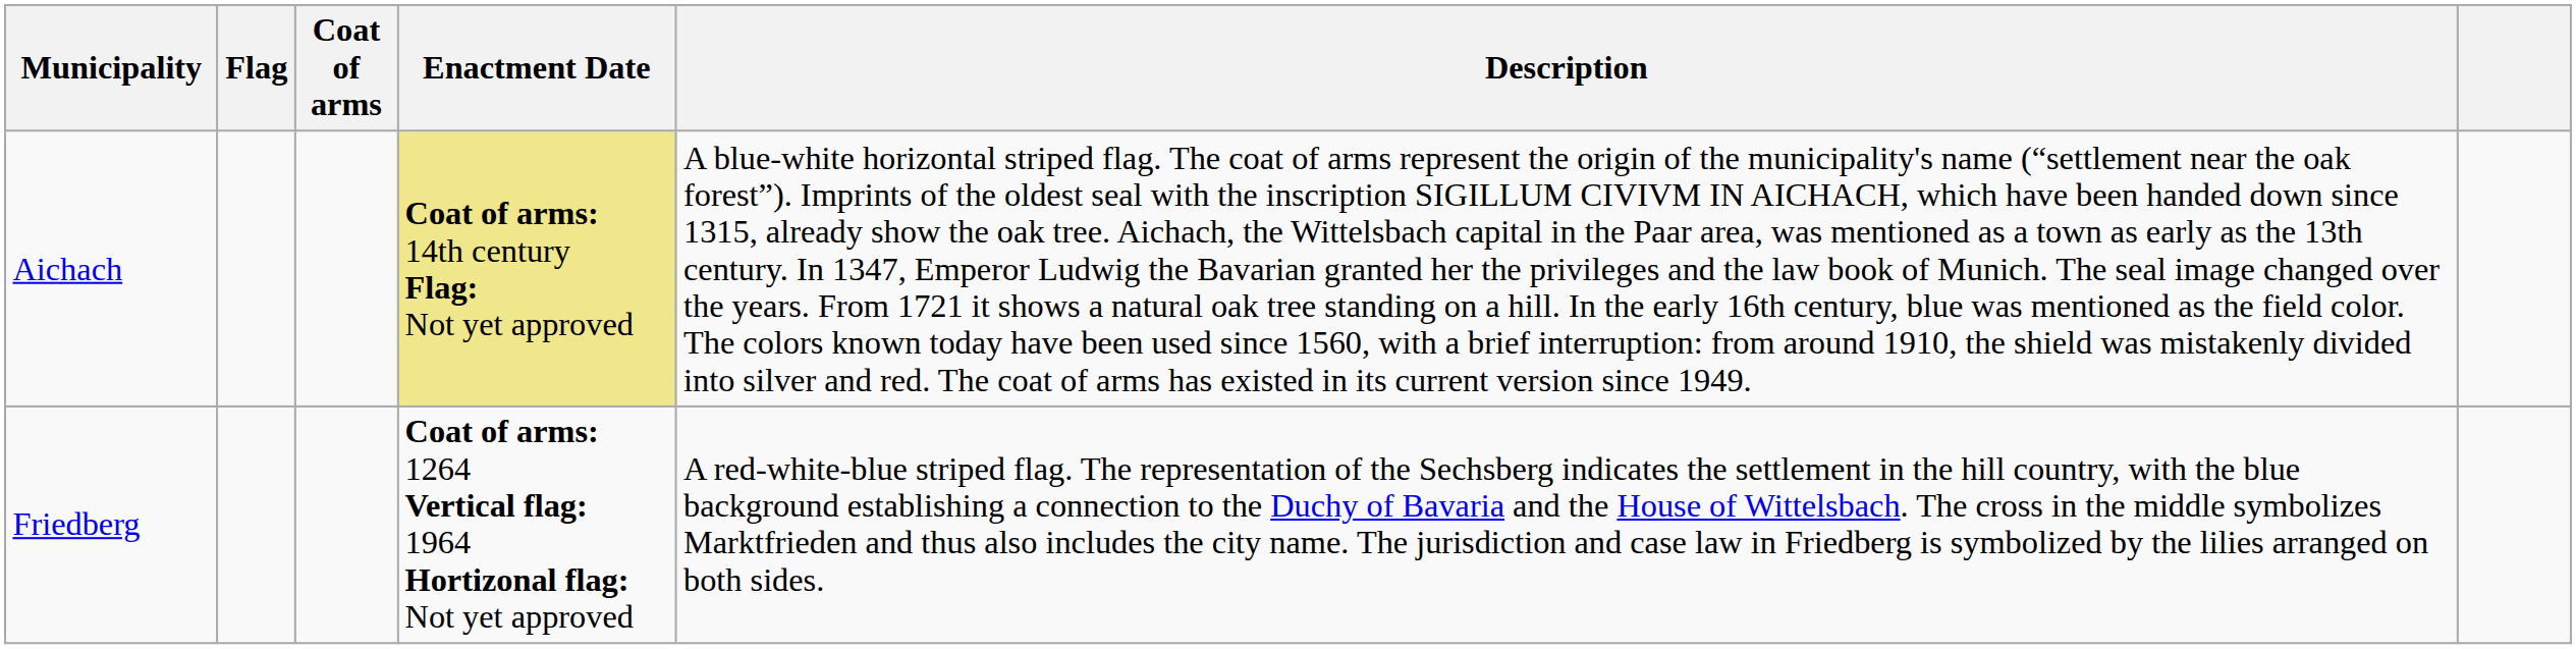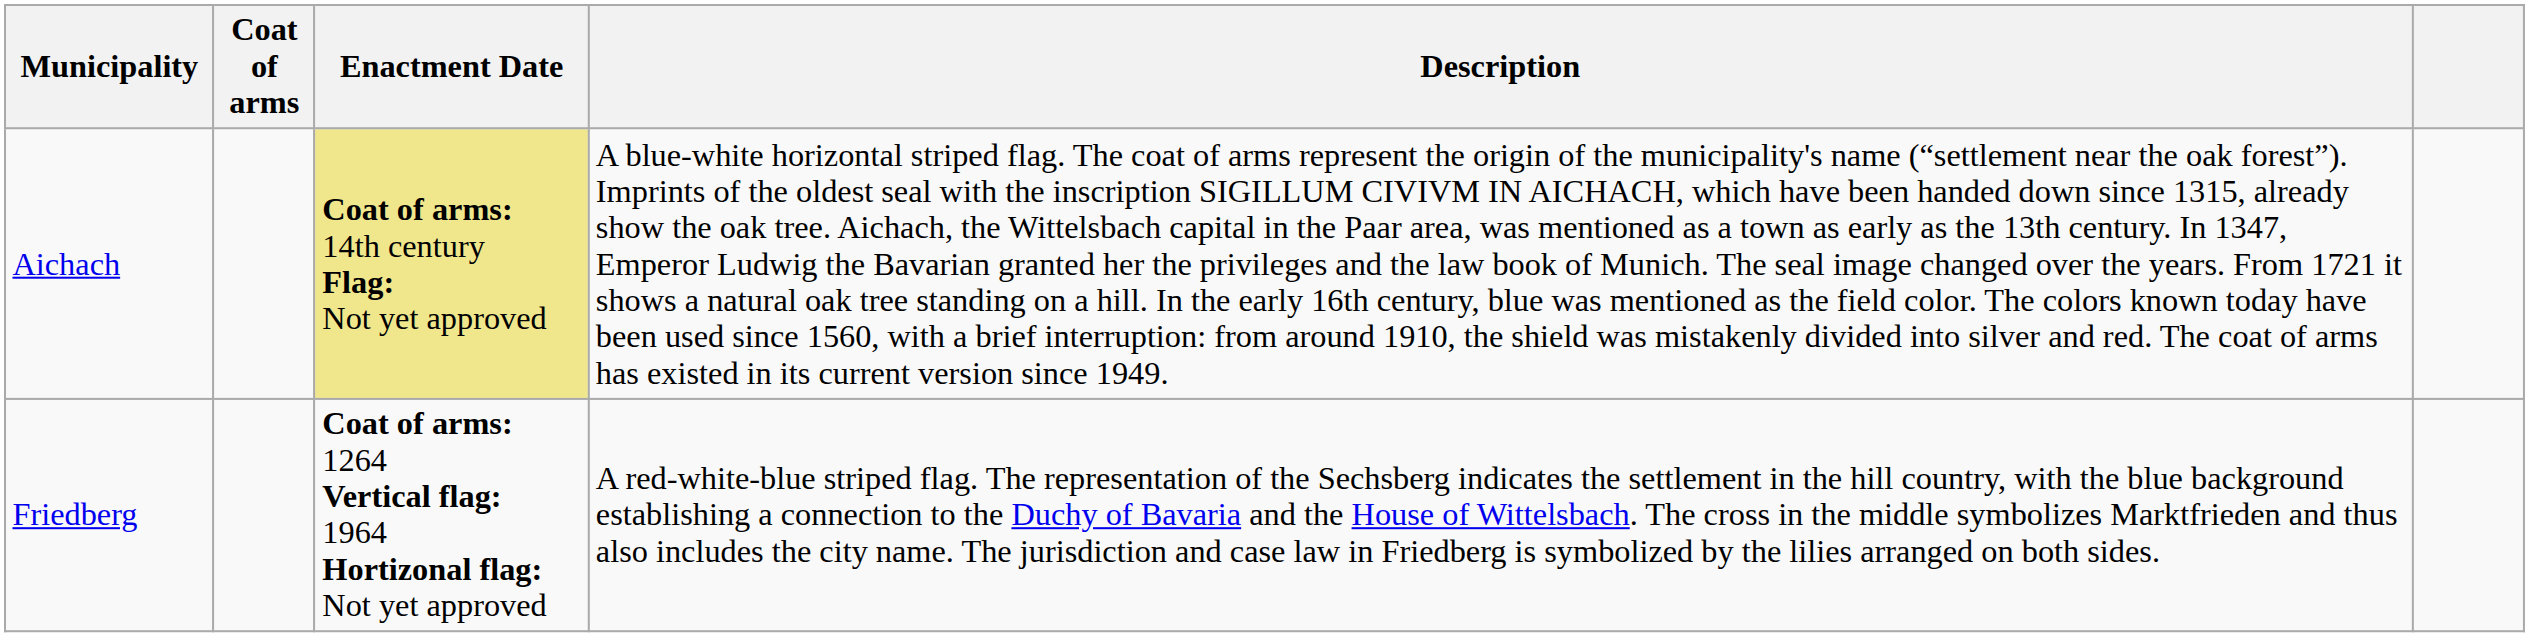- column: Flag
